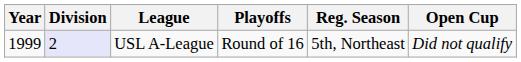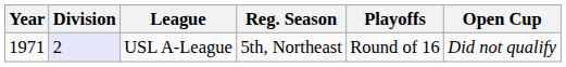columns swapped: Reg. Season <-> Playoffs
USL A-League | Year: 1999 -> 1971
